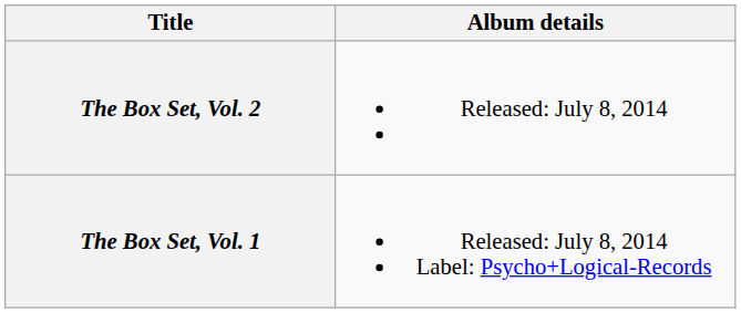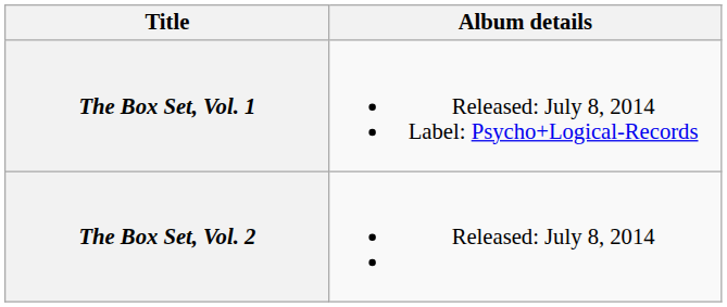rows swapped: The Box Set, Vol. 1 <-> The Box Set, Vol. 2
